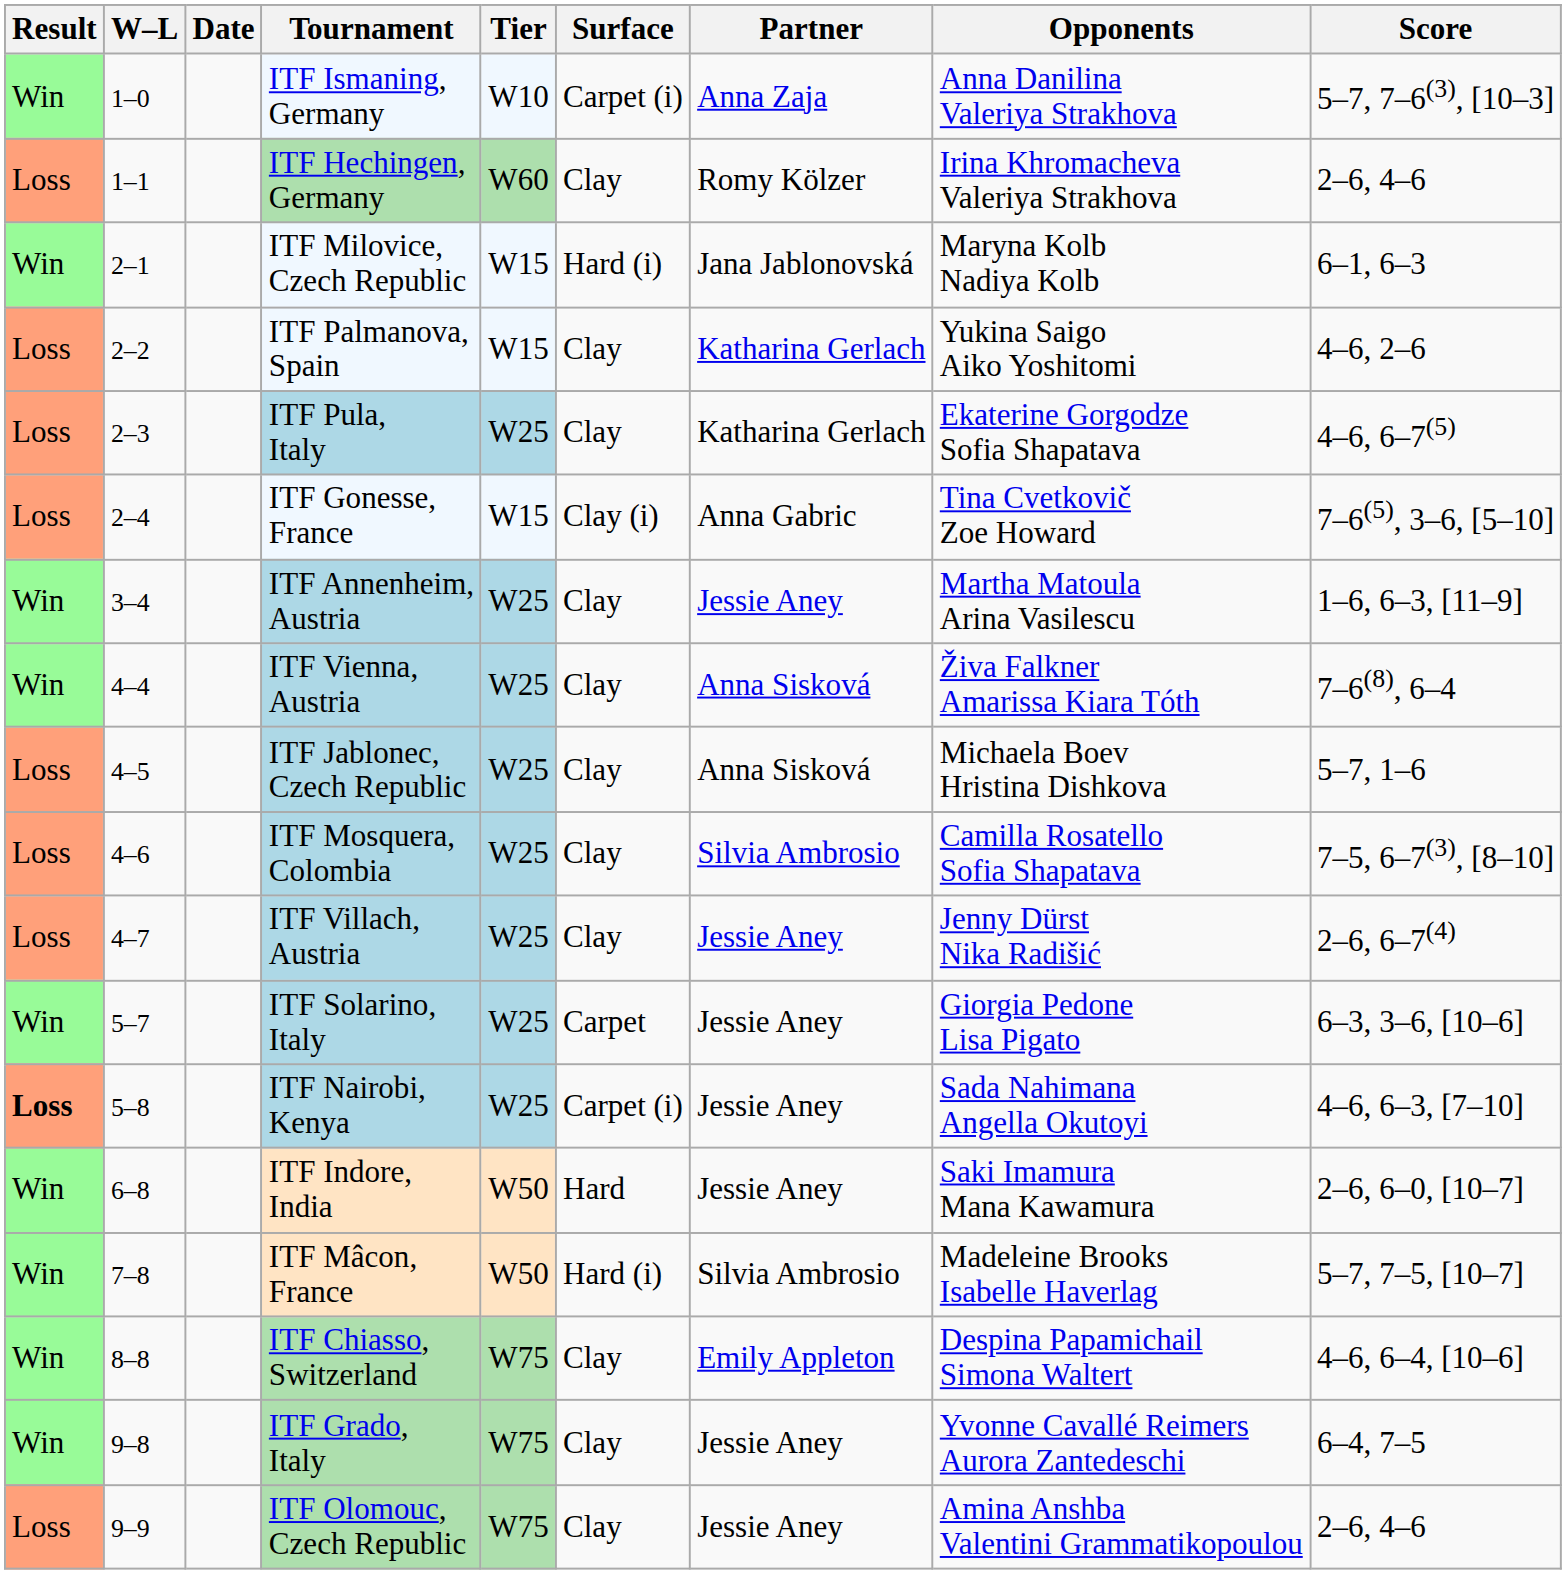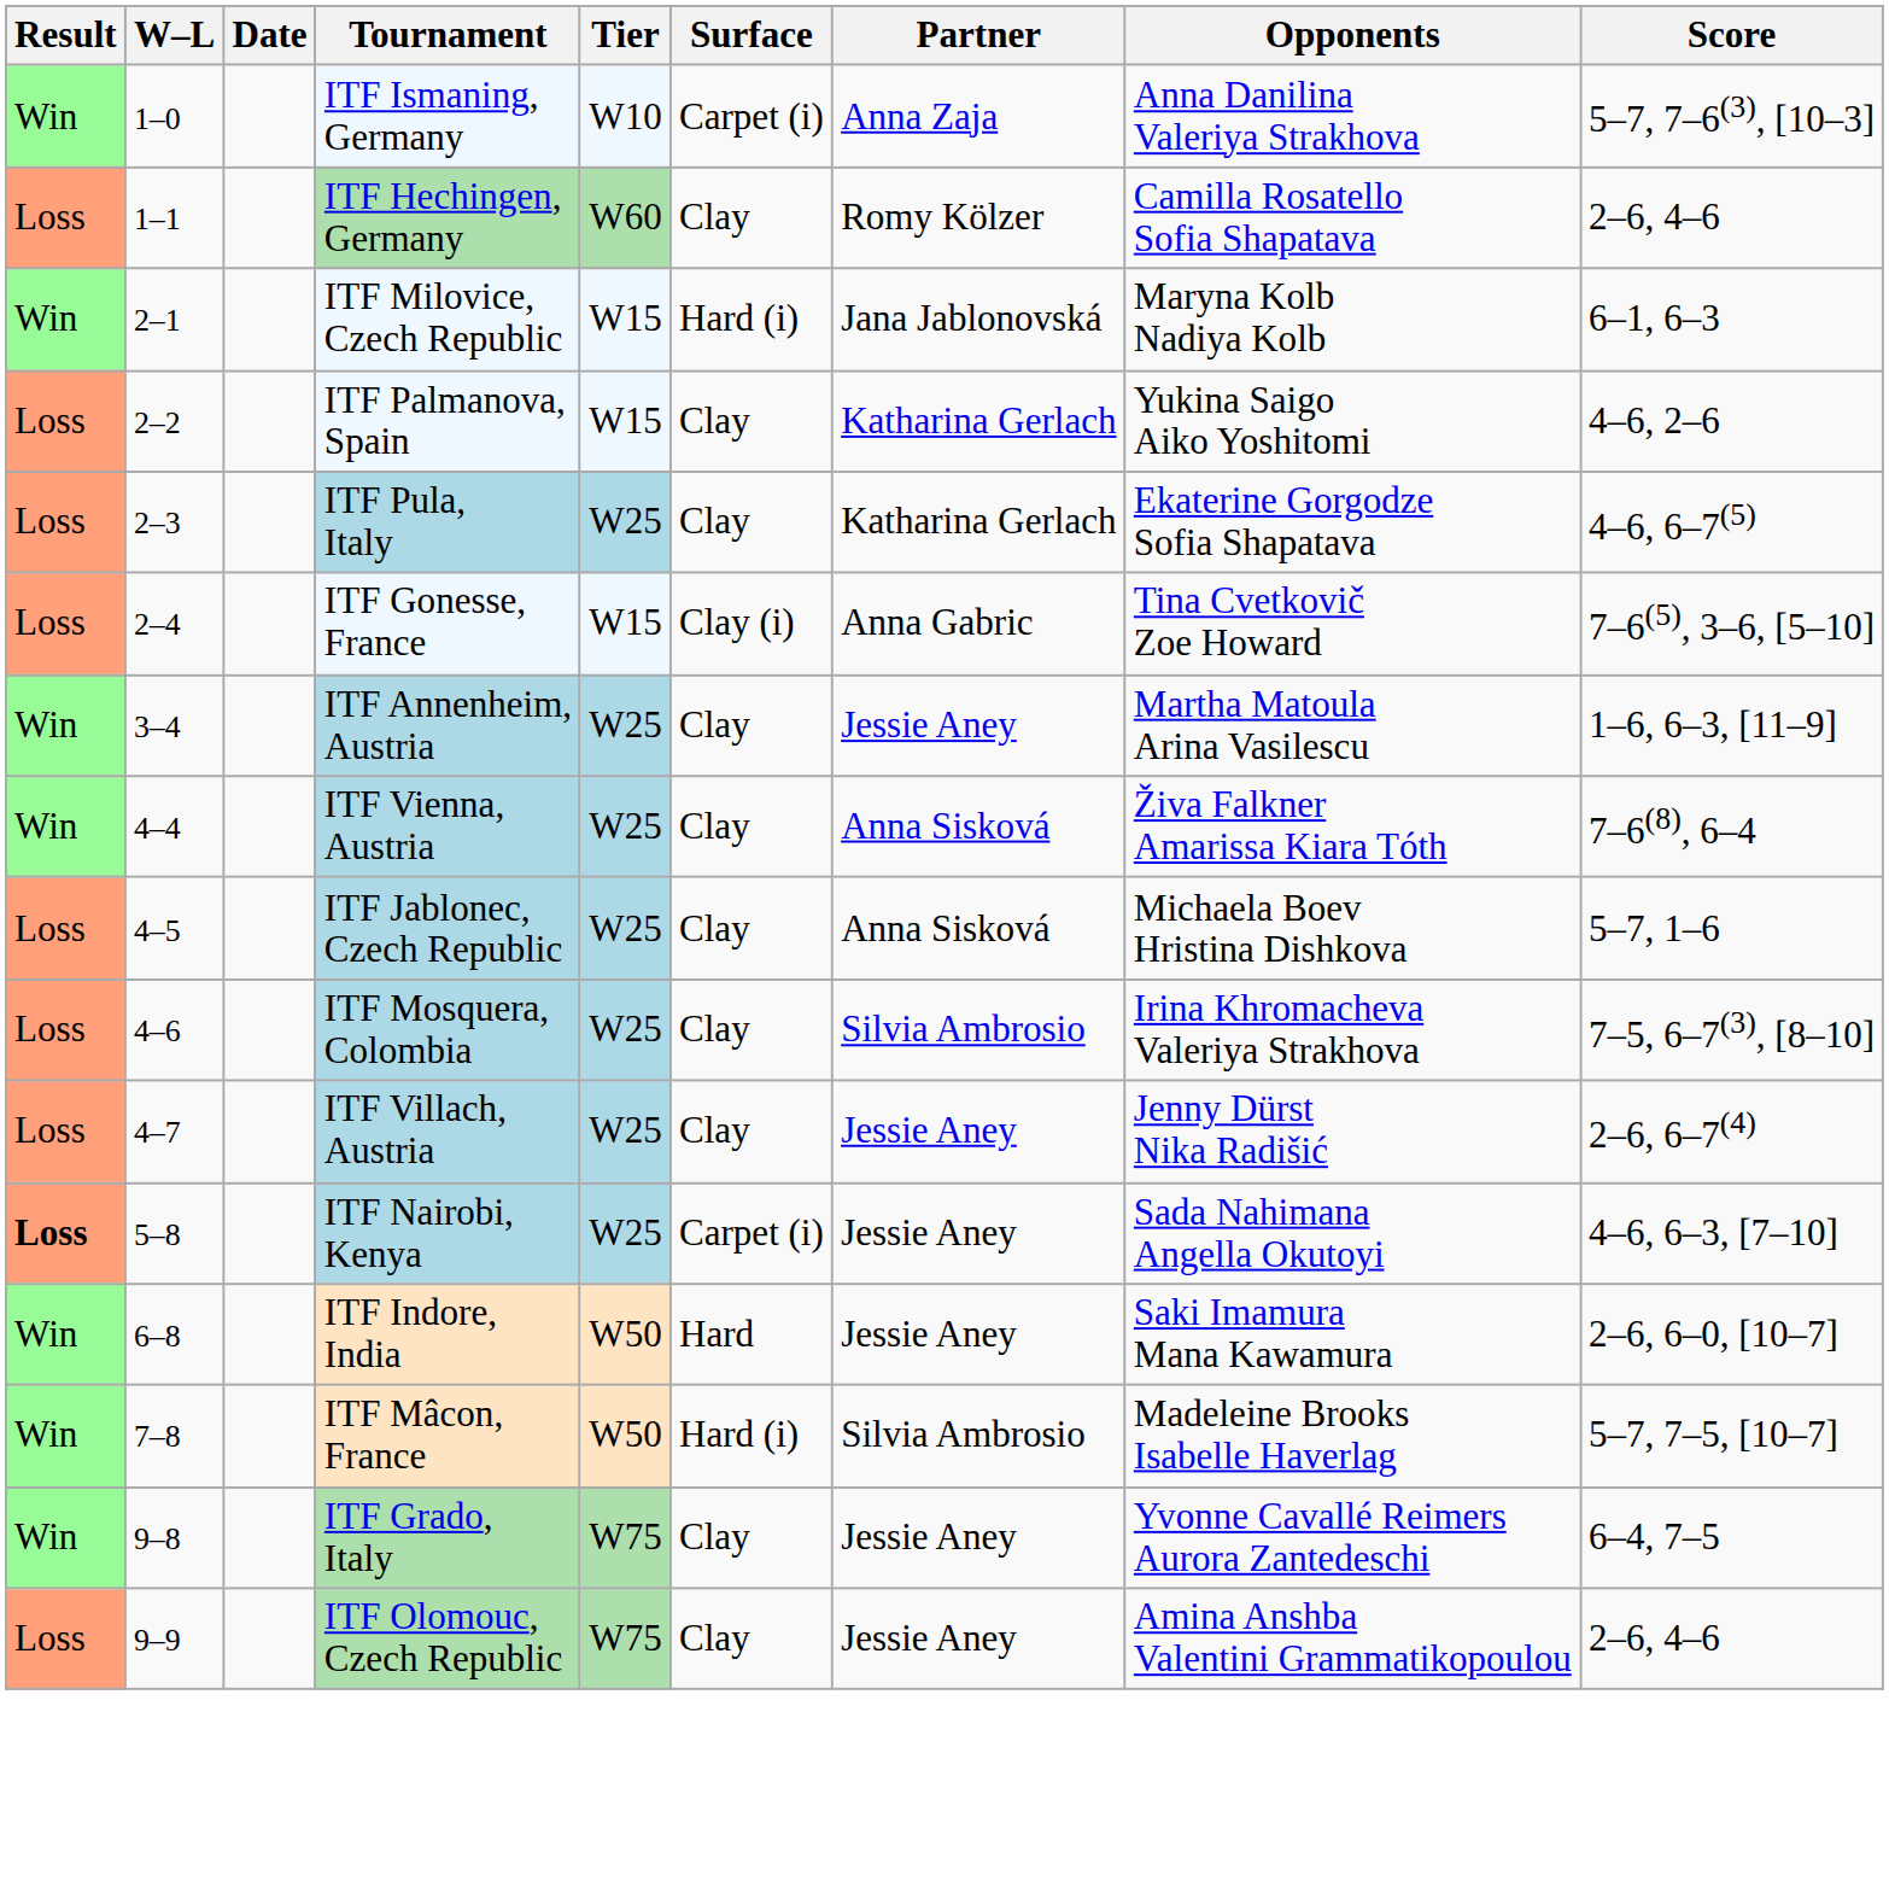ITF Hechingen, Germany | Opponents: Irina Khromacheva Valeriya Strakhova -> Camilla Rosatello Sofia Shapatava
ITF Mosquera, Colombia | Opponents: Camilla Rosatello Sofia Shapatava -> Irina Khromacheva Valeriya Strakhova
- row: Win | 5–7 | ITF Solarino, Italy | W25 | Carpet | Jessie Aney | Giorgia Pedone Lisa Pigato | 6–3, 3–6, [10–6]
- row: Win | 8–8 | ITF Chiasso, Switzerland | W75 | Clay | Emily Appleton | Despina Papamichail Simona Waltert | 4–6, 6–4, [10–6]
